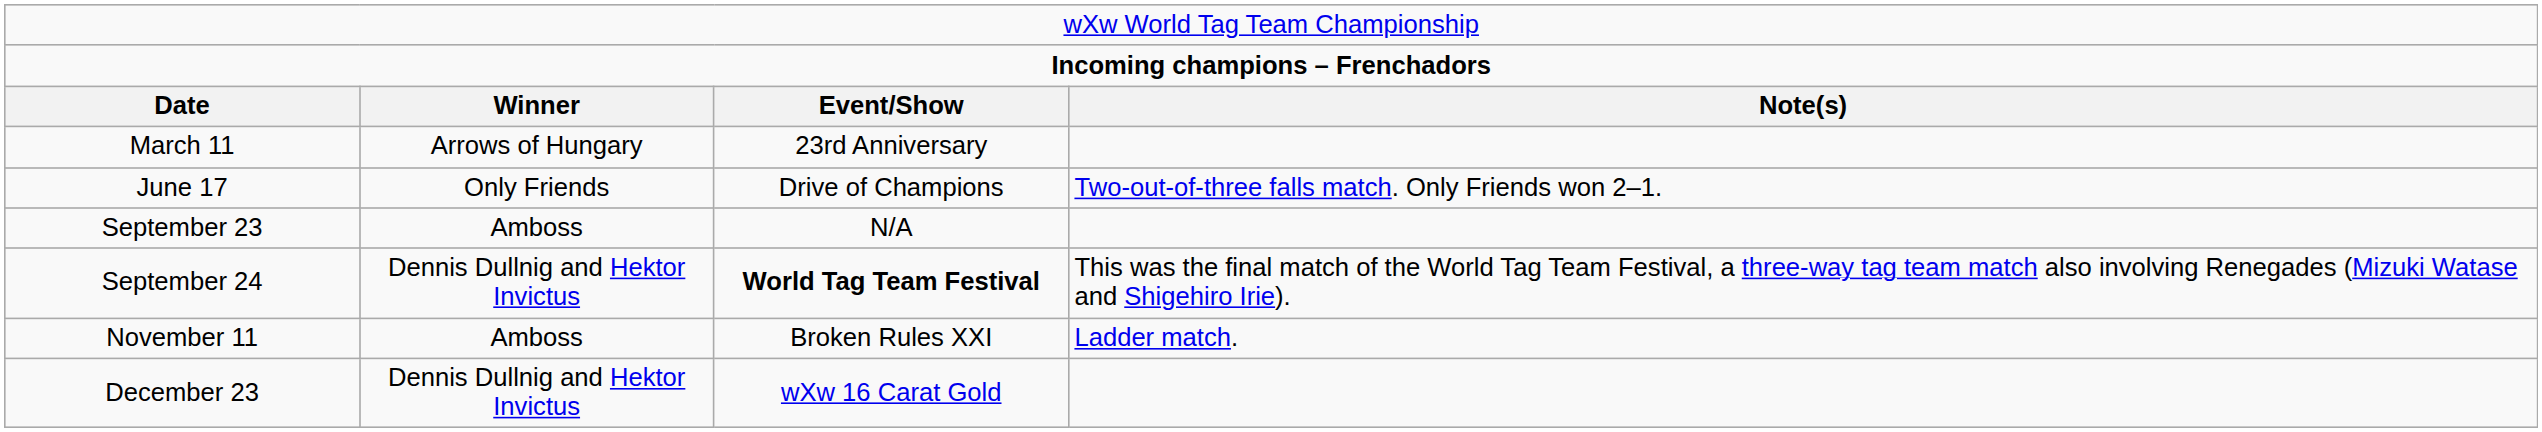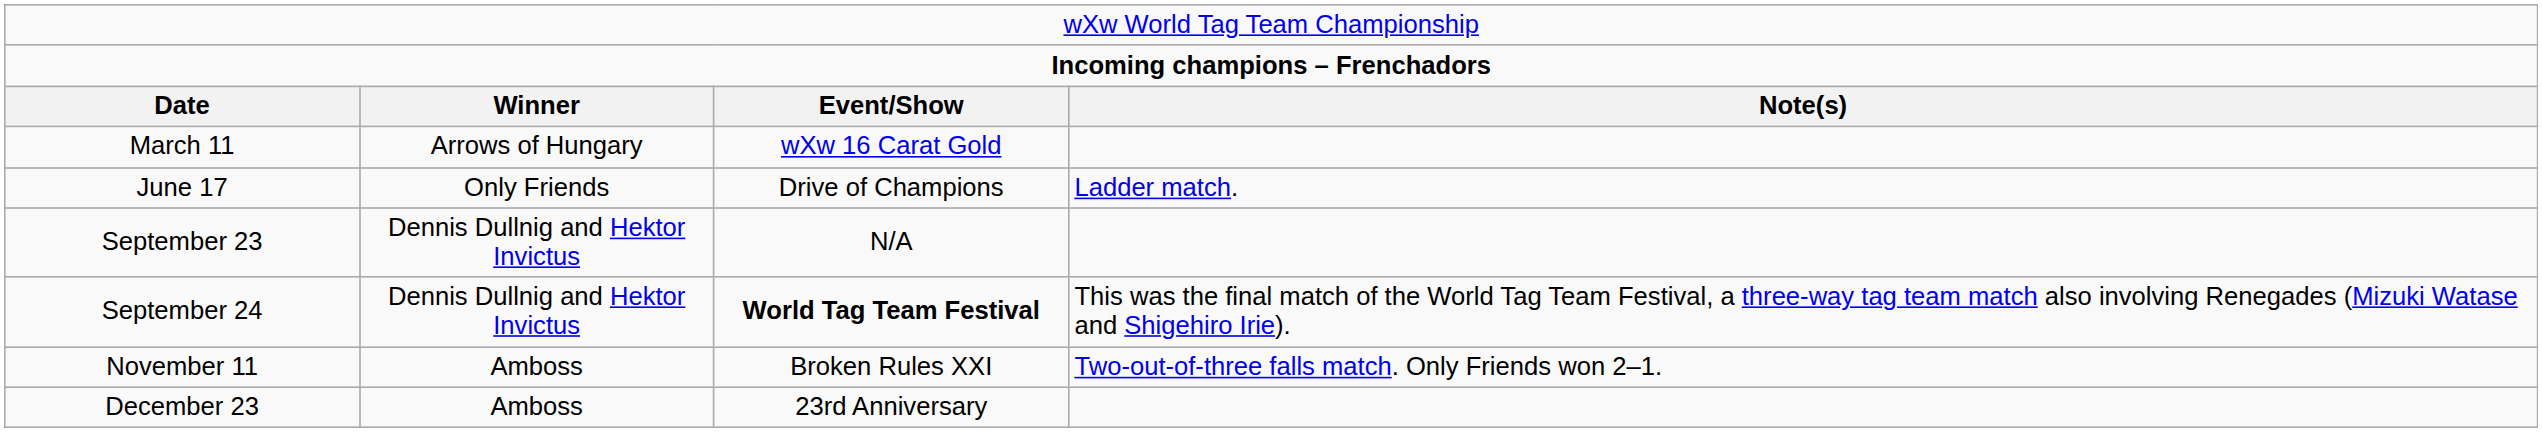March 11 | column 3: 23rd Anniversary -> wXw 16 Carat Gold
June 17 | column 4: Two-out-of-three falls match. Only Friends won 2–1. -> Ladder match.
September 23 | column 2: Amboss -> Dennis Dullnig and Hektor Invictus
November 11 | column 4: Ladder match. -> Two-out-of-three falls match. Only Friends won 2–1.
December 23 | column 2: Dennis Dullnig and Hektor Invictus -> Amboss
December 23 | column 3: wXw 16 Carat Gold -> 23rd Anniversary
